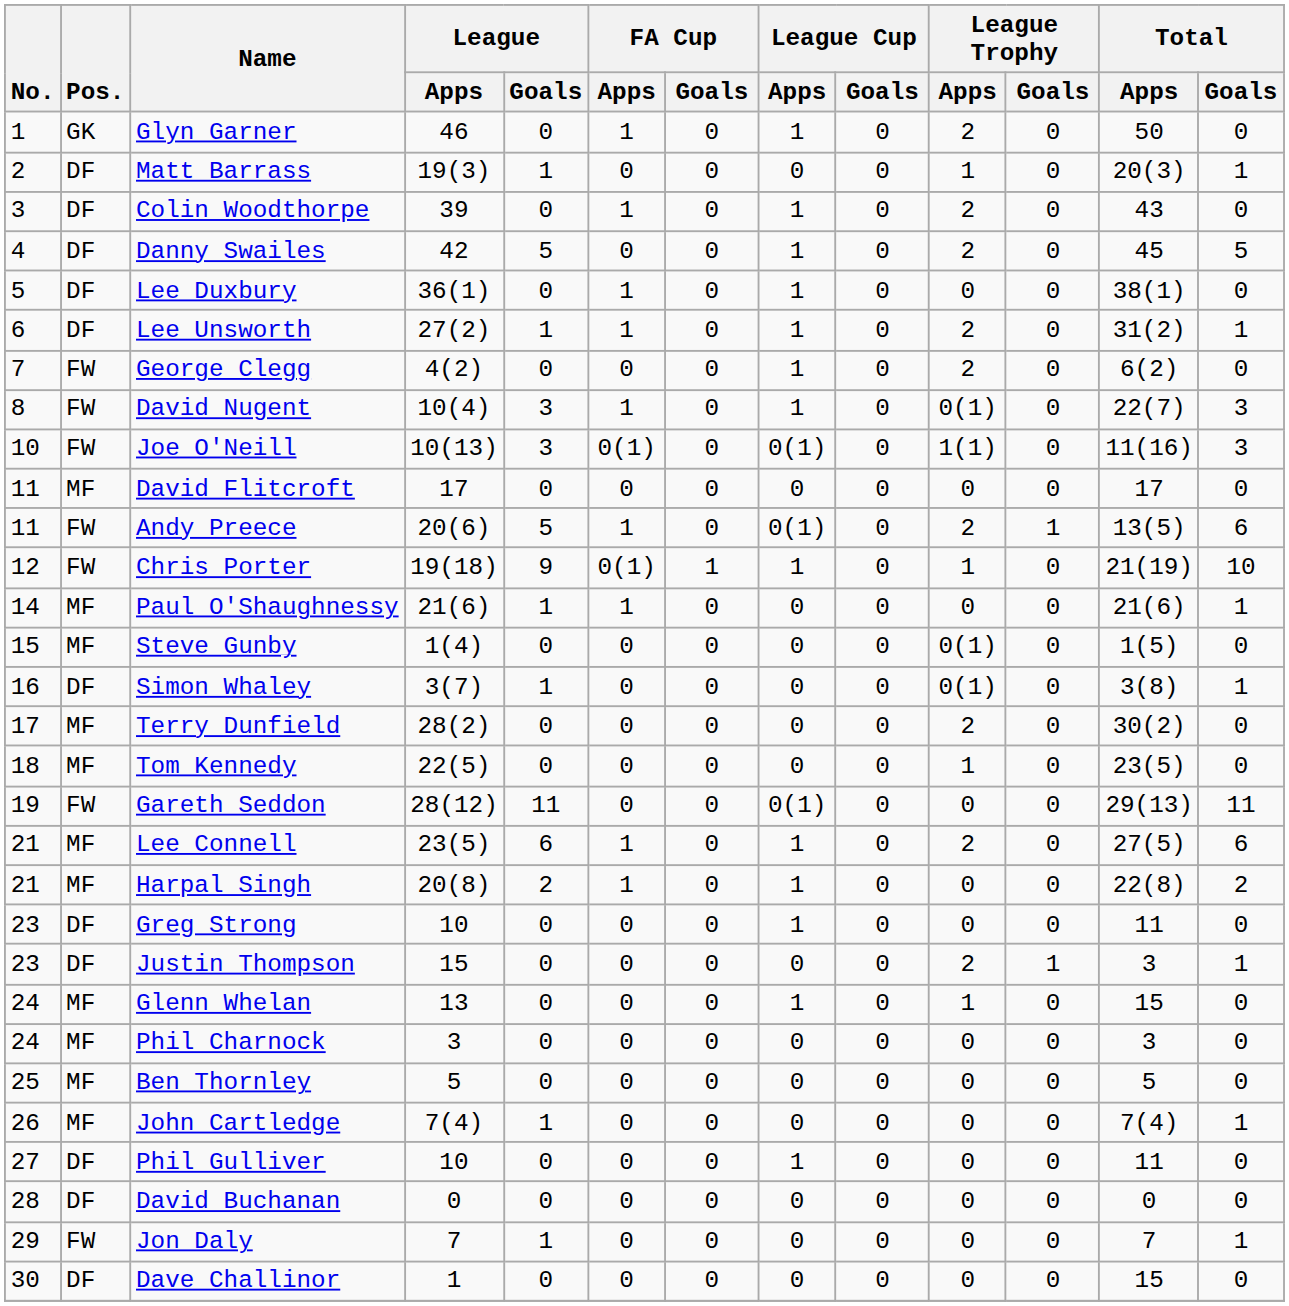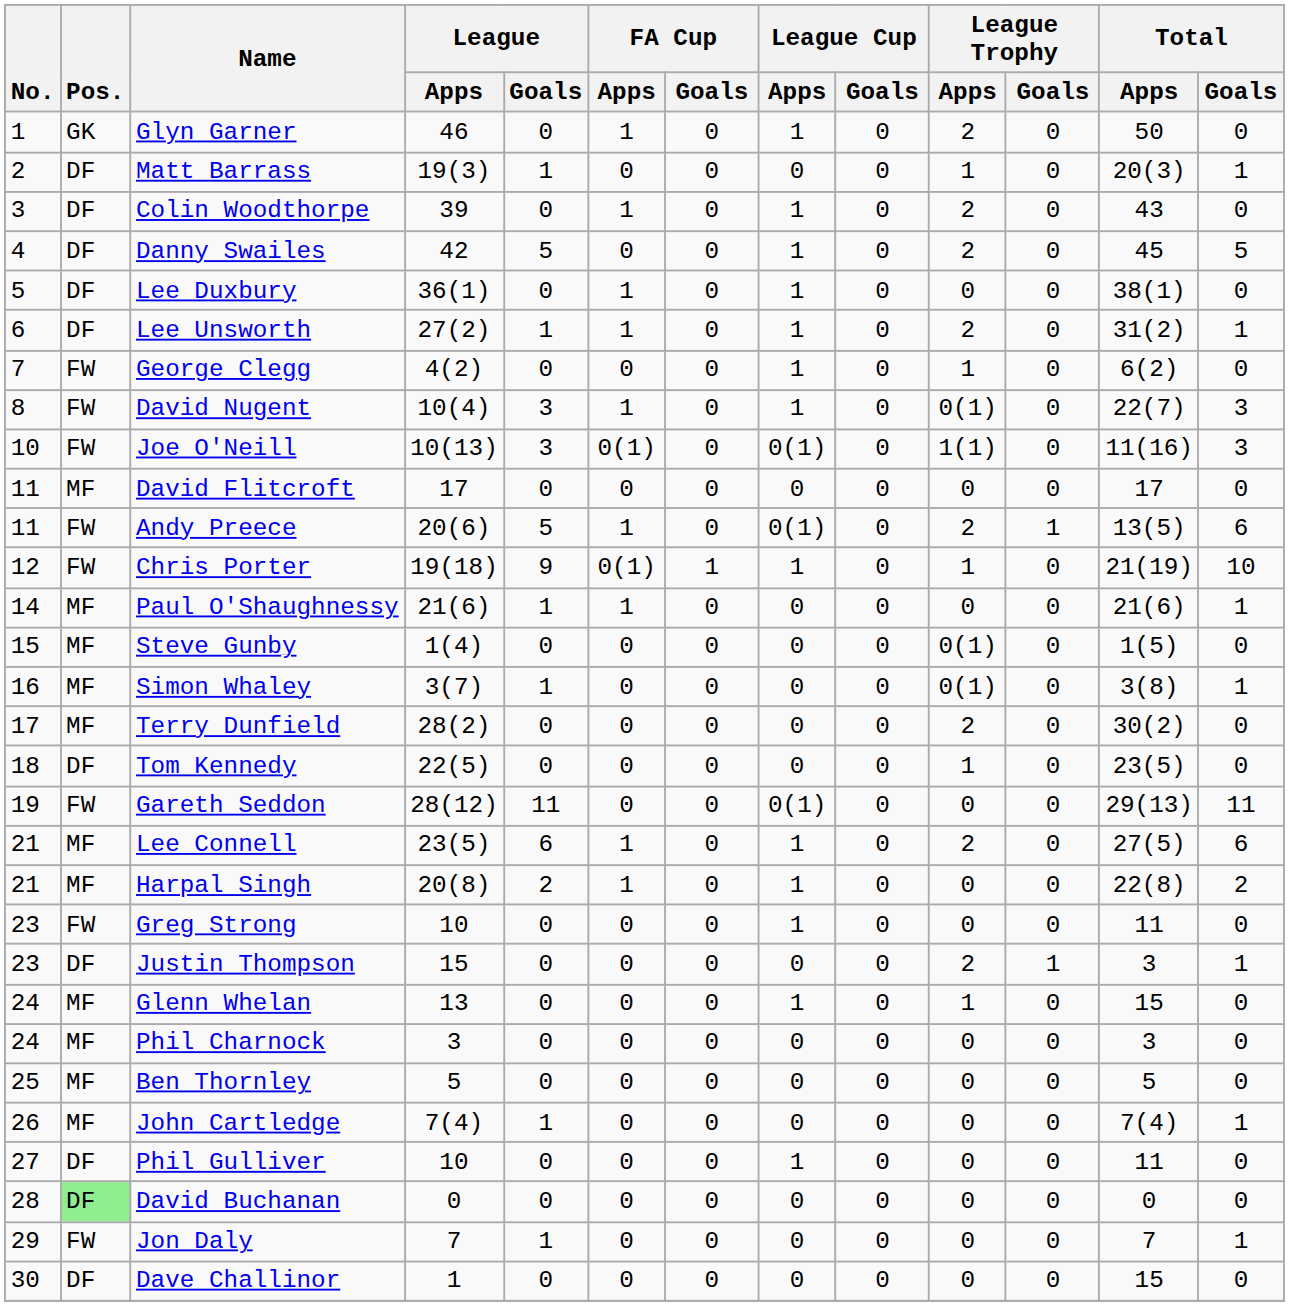George Clegg | League Trophy / Apps: 2 -> 1
Simon Whaley | Pos.: DF -> MF
Tom Kennedy | Pos.: MF -> DF
Greg Strong | Pos.: DF -> FW
David Buchanan | Pos.: no background -> lightgreen background
